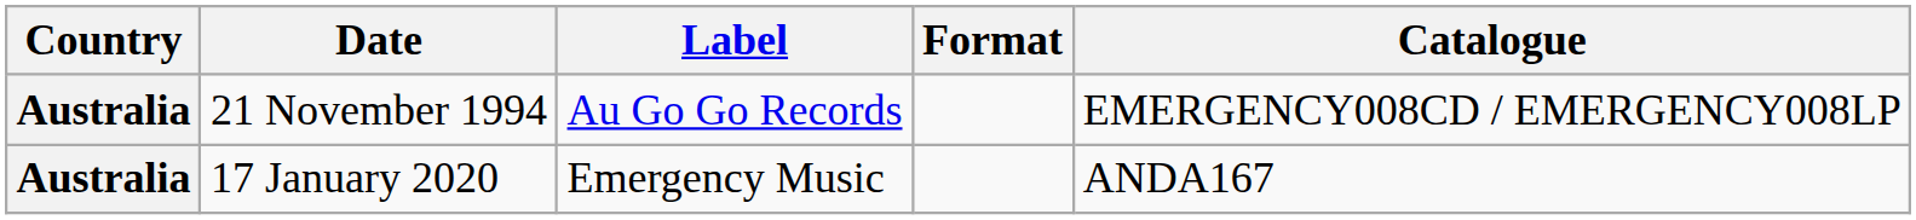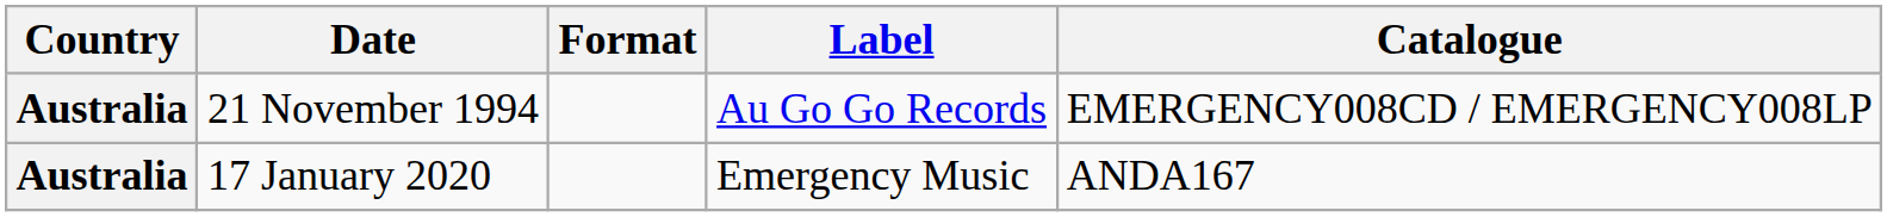columns swapped: Format <-> Label
